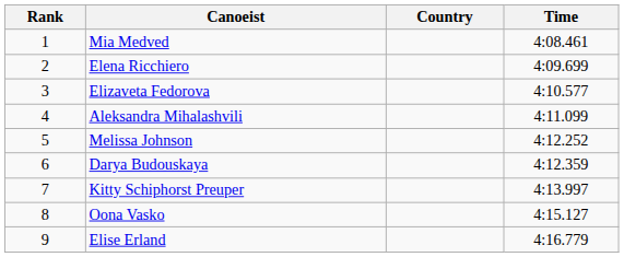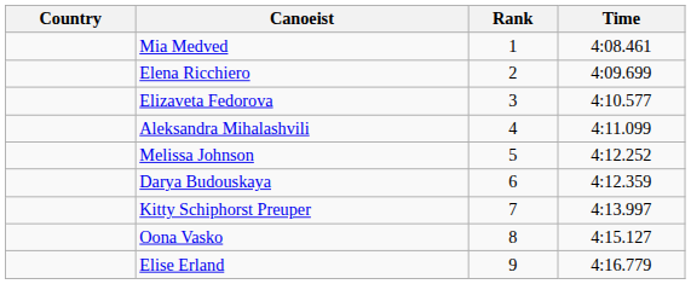columns swapped: Rank <-> Country
